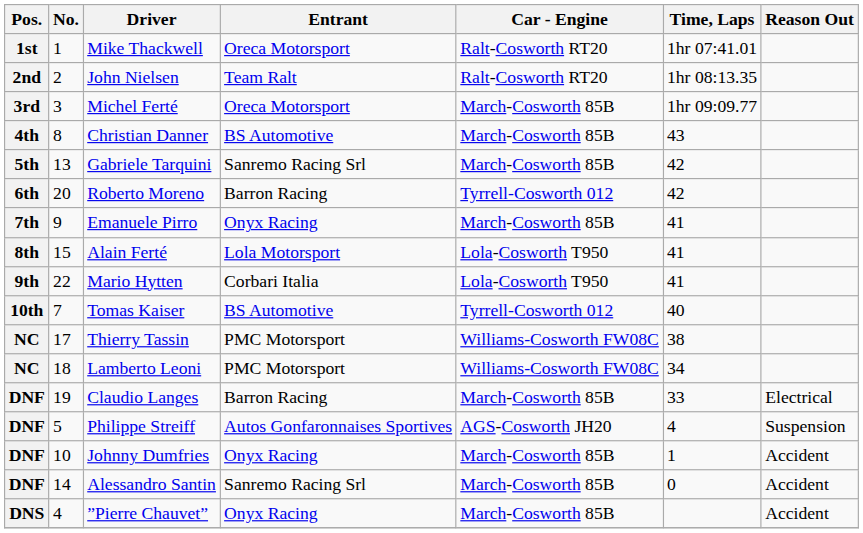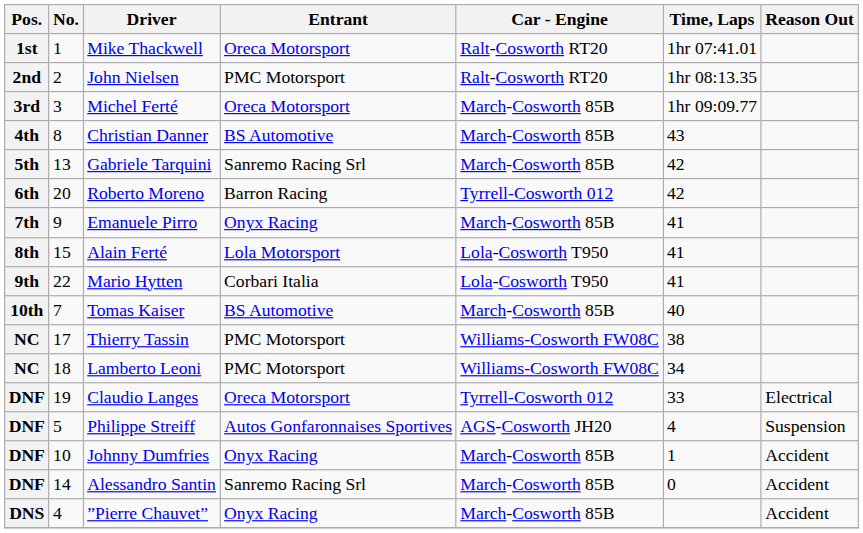John Nielsen | Entrant: Team Ralt -> PMC Motorsport
Tomas Kaiser | Car - Engine: Tyrrell-Cosworth 012 -> March-Cosworth 85B
Claudio Langes | Entrant: Barron Racing -> Oreca Motorsport
Claudio Langes | Car - Engine: March-Cosworth 85B -> Tyrrell-Cosworth 012
